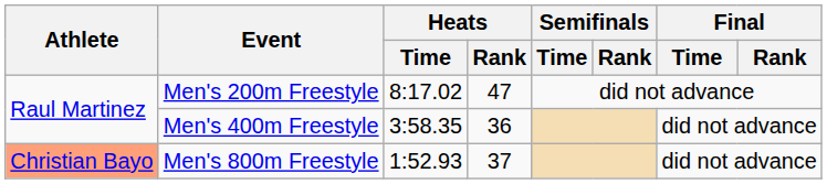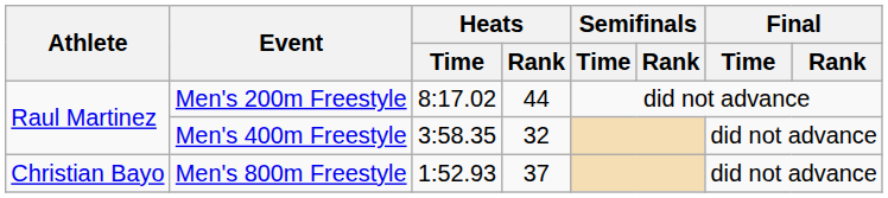Men's 200m Freestyle | Heats / Rank: 47 -> 44
Men's 400m Freestyle | Heats / Rank: 36 -> 32
Men's 800m Freestyle | Athlete: lightsalmon background -> no background
